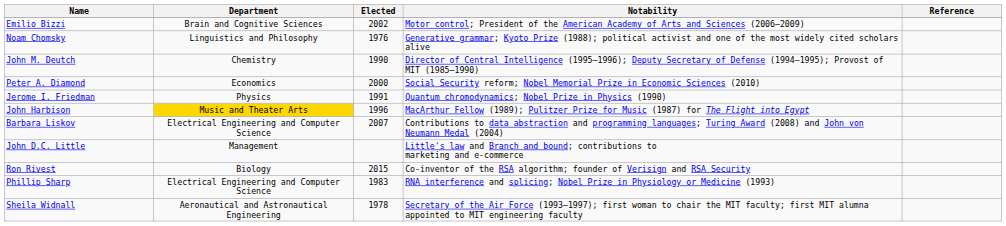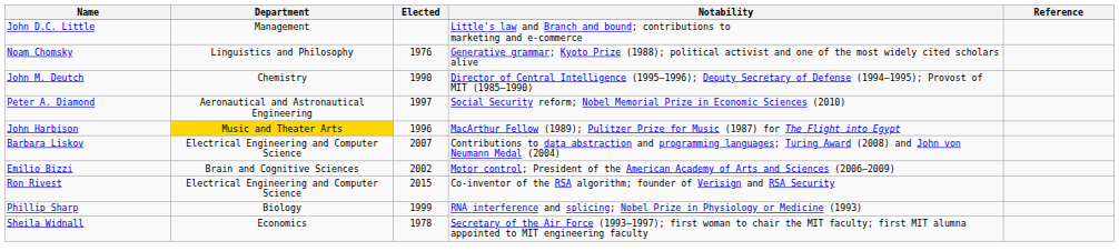rows swapped: Emilio Bizzi <-> John D.C. Little
Peter A. Diamond | Department: Economics -> Aeronautical and Astronautical Engineering
Peter A. Diamond | Elected: 2000 -> 1997
- row: Jerome I. Friedman | Physics | 1991 | Quantum chromodynamics; Nobel Prize in Physics (1990)
Ron Rivest | Department: Biology -> Electrical Engineering and Computer Science
Phillip Sharp | Department: Electrical Engineering and Computer Science -> Biology
Phillip Sharp | Elected: 1983 -> 1999
Sheila Widnall | Department: Aeronautical and Astronautical Engineering -> Economics
